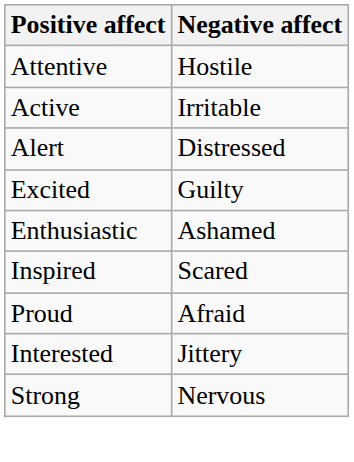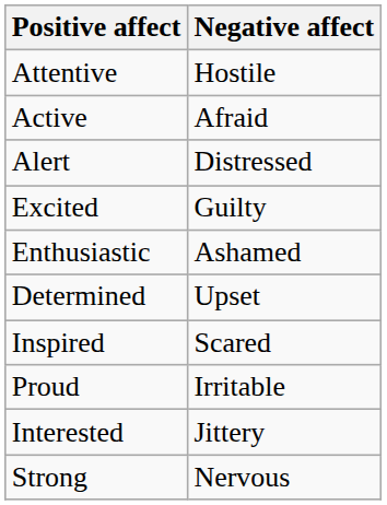Active | Negative affect: Irritable -> Afraid
+ row: Determined | Upset
Proud | Negative affect: Afraid -> Irritable
